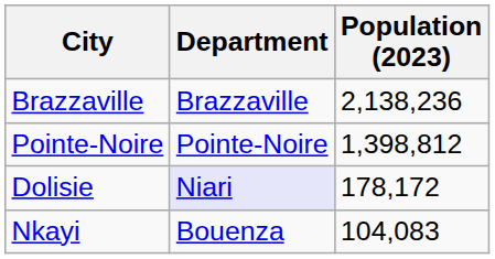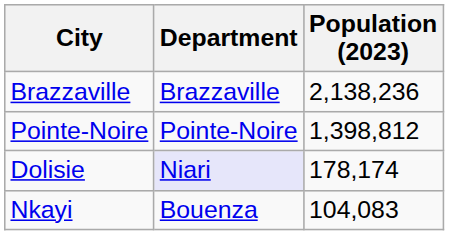Dolisie | Population (2023): 178,172 -> 178,174
